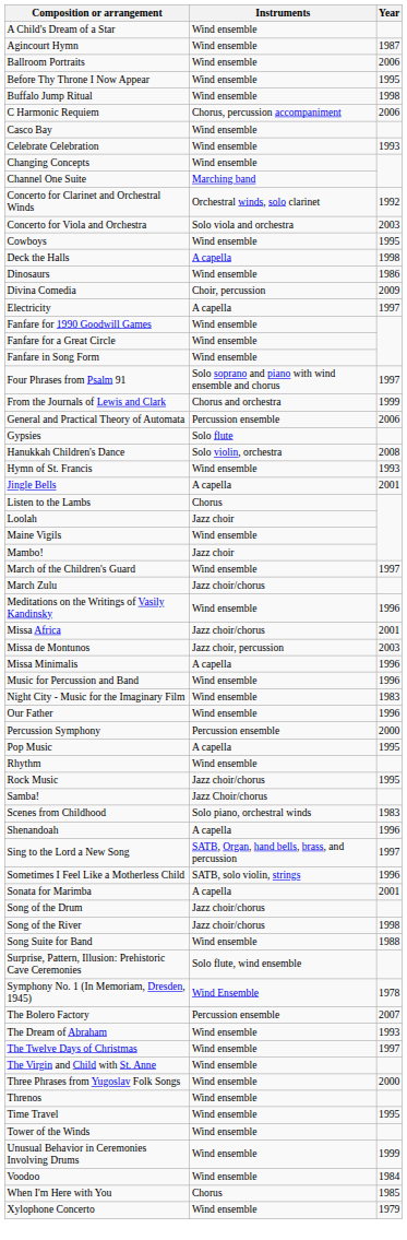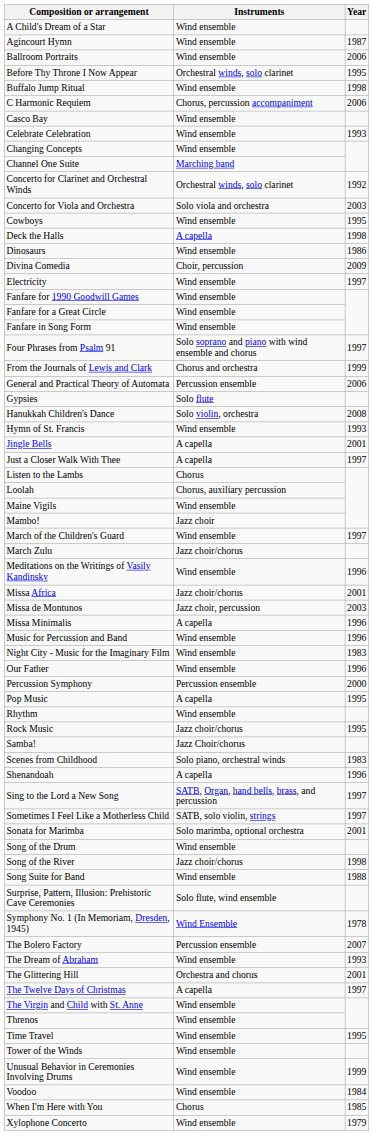Before Thy Throne I Now Appear | Instruments: Wind ensemble -> Orchestral winds, solo clarinet
Electricity | Instruments: A capella -> Wind ensemble
+ row: Just a Closer Walk With Thee | A capella | 1997
Loolah | Instruments: Jazz choir -> Chorus, auxiliary percussion
Sometimes I Feel Like a Motherless Child | Year: 1996 -> 1997
Sonata for Marimba | Instruments: A capella -> Solo marimba, optional orchestra
Song of the Drum | Instruments: Jazz choir/chorus -> Wind ensemble
+ row: The Glittering Hill | Orchestra and chorus | 2001
The Twelve Days of Christmas | Instruments: Wind ensemble -> A capella
- row: Three Phrases from Yugoslav Folk Songs | Wind ensemble | 2000
